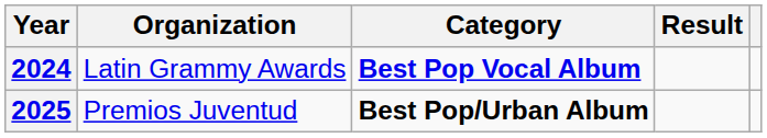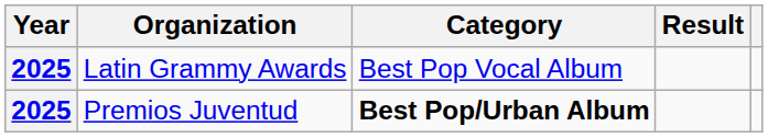Latin Grammy Awards | Year: 2024 -> 2025
Latin Grammy Awards | Category: bold -> normal
